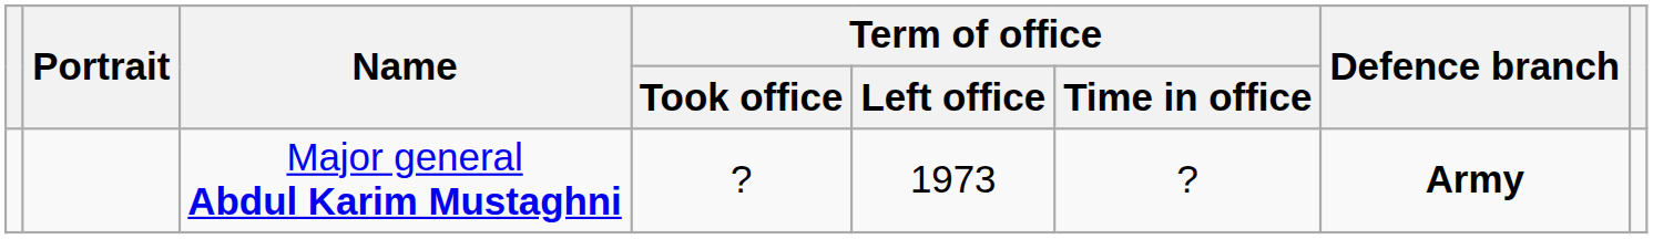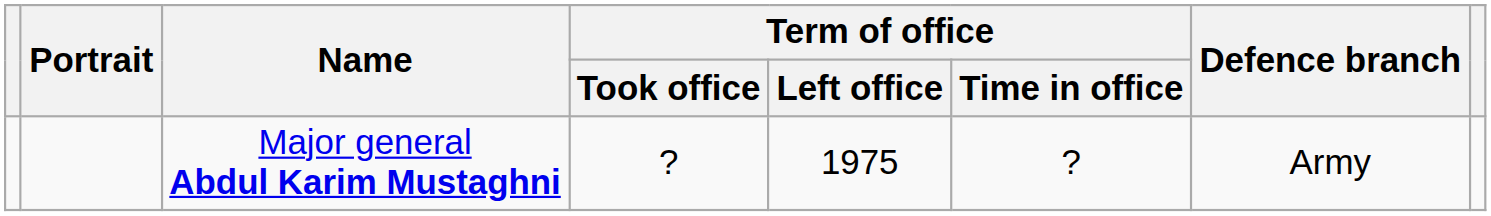Major general Abdul Karim Mustaghni | Term of office / Left office: 1973 -> 1975
Major general Abdul Karim Mustaghni | Defence branch: bold -> normal
